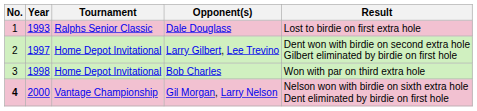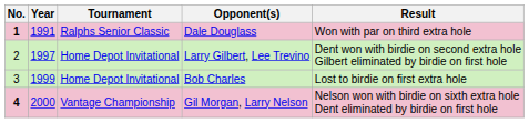Dale Douglass | No.: normal -> bold
Dale Douglass | Year: 1993 -> 1991
Dale Douglass | Result: Lost to birdie on first extra hole -> Won with par on third extra hole
Bob Charles | Year: 1998 -> 1999
Bob Charles | Result: Won with par on third extra hole -> Lost to birdie on first extra hole
